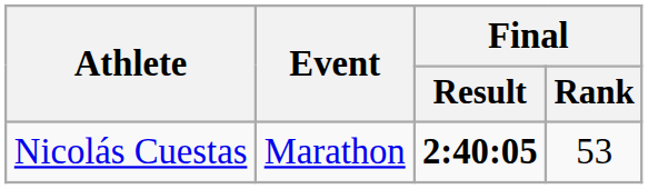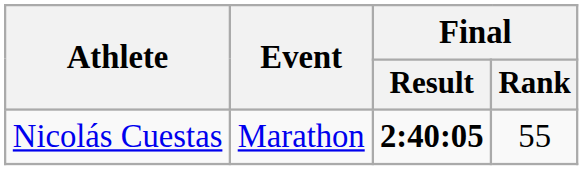Nicolás Cuestas | Final / Rank: 53 -> 55
